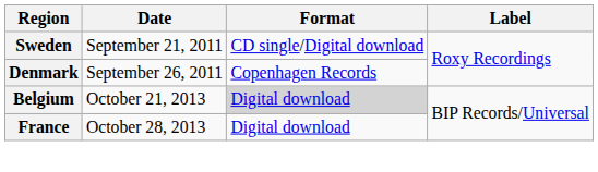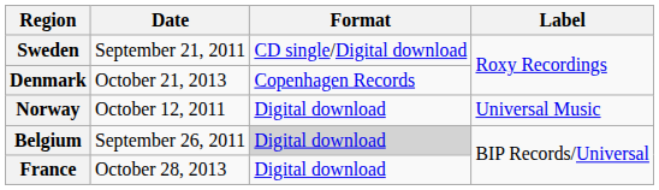Denmark | Date: September 26, 2011 -> October 21, 2013
+ row: Norway | October 12, 2011 | Digital download | Universal Music
Belgium | Date: October 21, 2013 -> September 26, 2011
